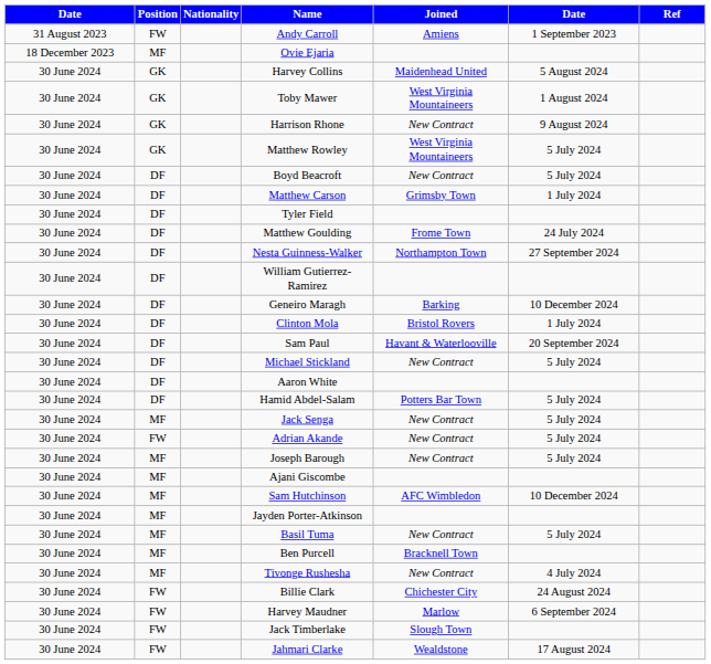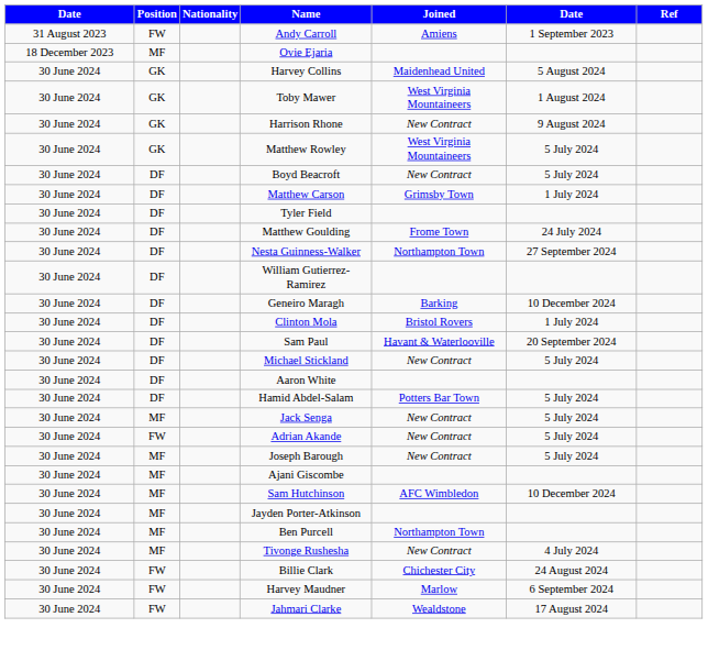- row: 30 June 2024 | MF | Basil Tuma | New Contract | 5 July 2024
Ben Purcell | Joined: Bracknell Town -> Northampton Town
- row: 30 June 2024 | FW | Jack Timberlake | Slough Town
